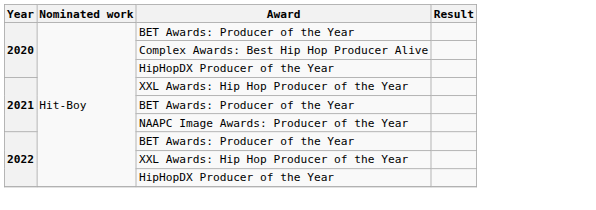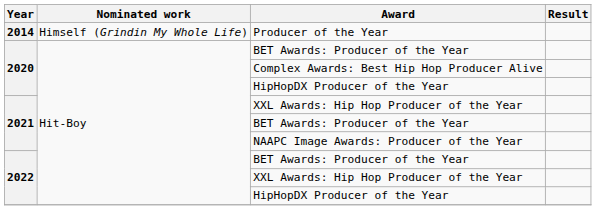+ row: 2014 | Himself (Grindin My Whole Life) | Producer of the Year
